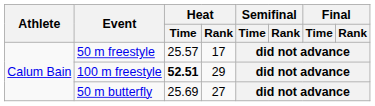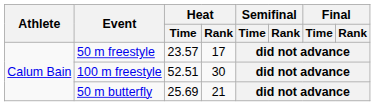50 m freestyle | Heat / Time: 25.57 -> 23.57
100 m freestyle | Heat / Time: bold -> normal
100 m freestyle | Heat / Rank: 29 -> 30
50 m butterfly | Heat / Rank: 27 -> 21
